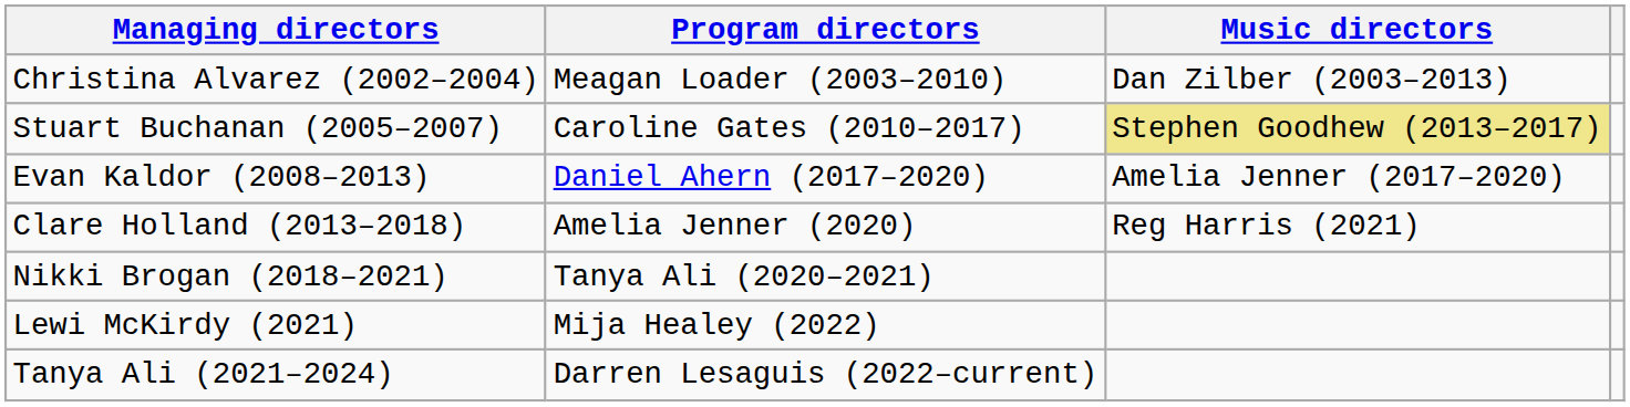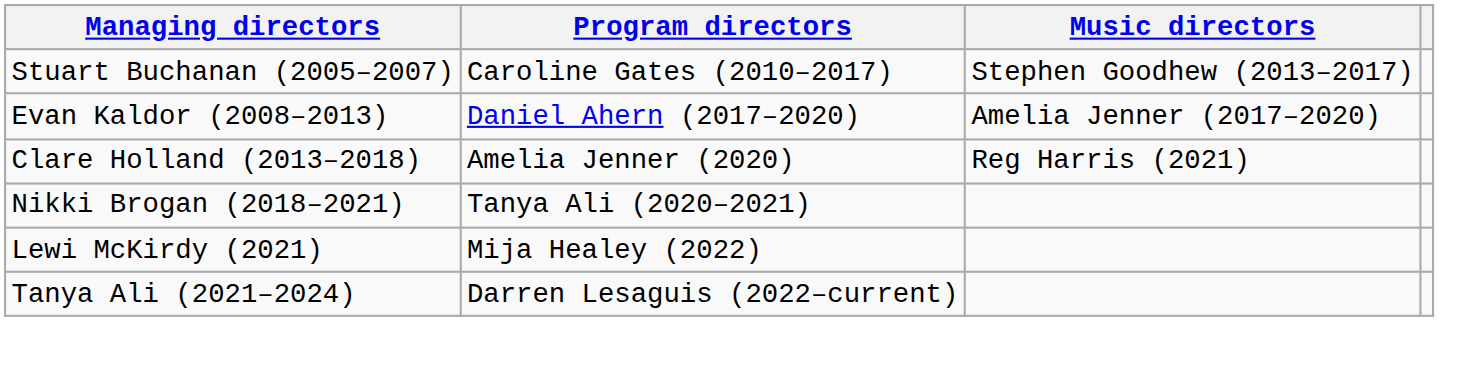- row: Christina Alvarez (2002–2004) | Meagan Loader (2003–2010) | Dan Zilber (2003–2013)
Stuart Buchanan (2005–2007) | Music directors: khaki background -> no background
